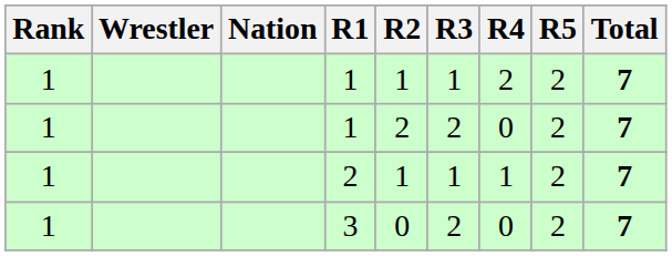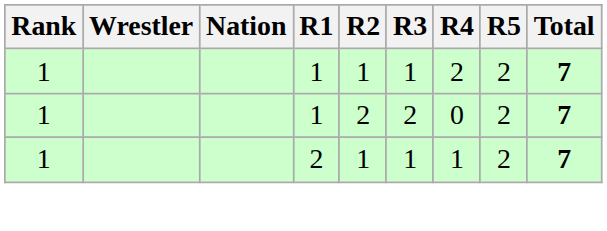- row: 1 | 3 | 0 | 2 | 0 | 2 | 7
